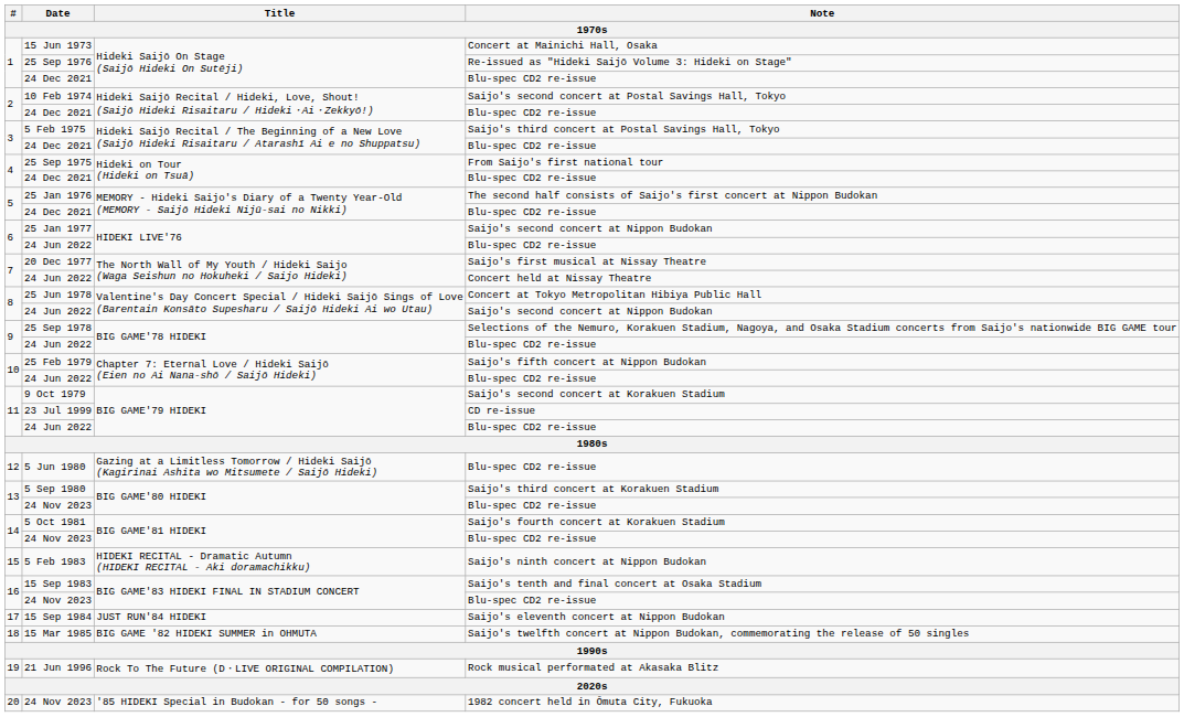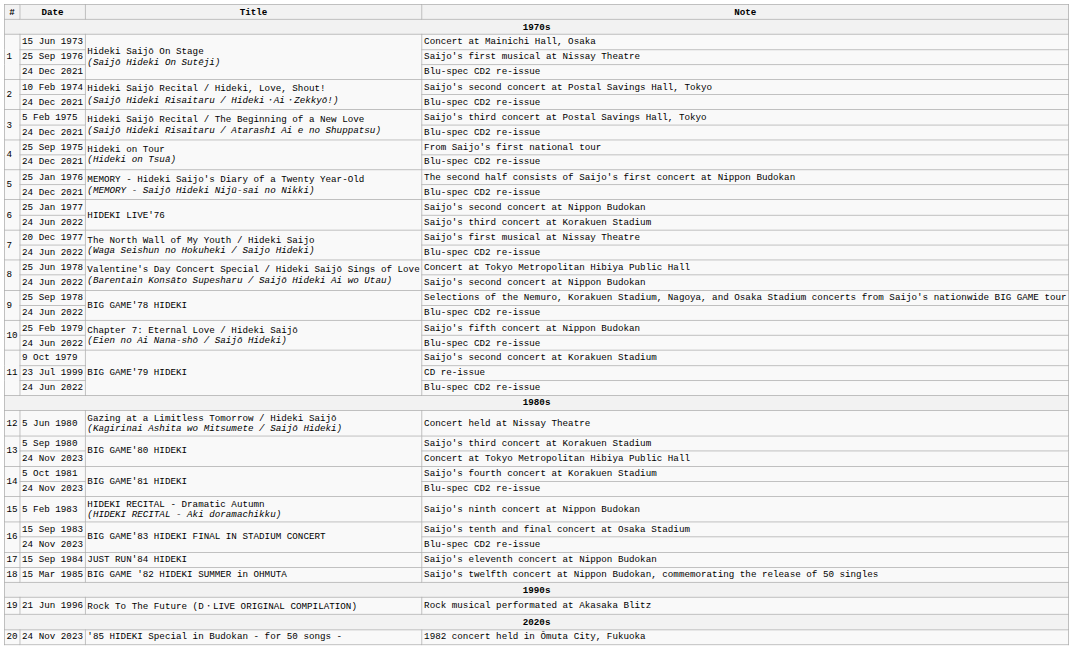25 Sep 1976 | Note: Re-issued as "Hideki Saijō Volume 3: Hideki on Stage" -> Saijo's first musical at Nissay Theatre
6 / 24 Jun 2022 | Note: Blu-spec CD2 re-issue -> Saijo's third concert at Korakuen Stadium
7 / 24 Jun 2022 | Note: Concert held at Nissay Theatre -> Blu-spec CD2 re-issue
5 Jun 1980 | Note: Blu-spec CD2 re-issue -> Concert held at Nissay Theatre
13 / 24 Nov 2023 | Note: Blu-spec CD2 re-issue -> Concert at Tokyo Metropolitan Hibiya Public Hall
